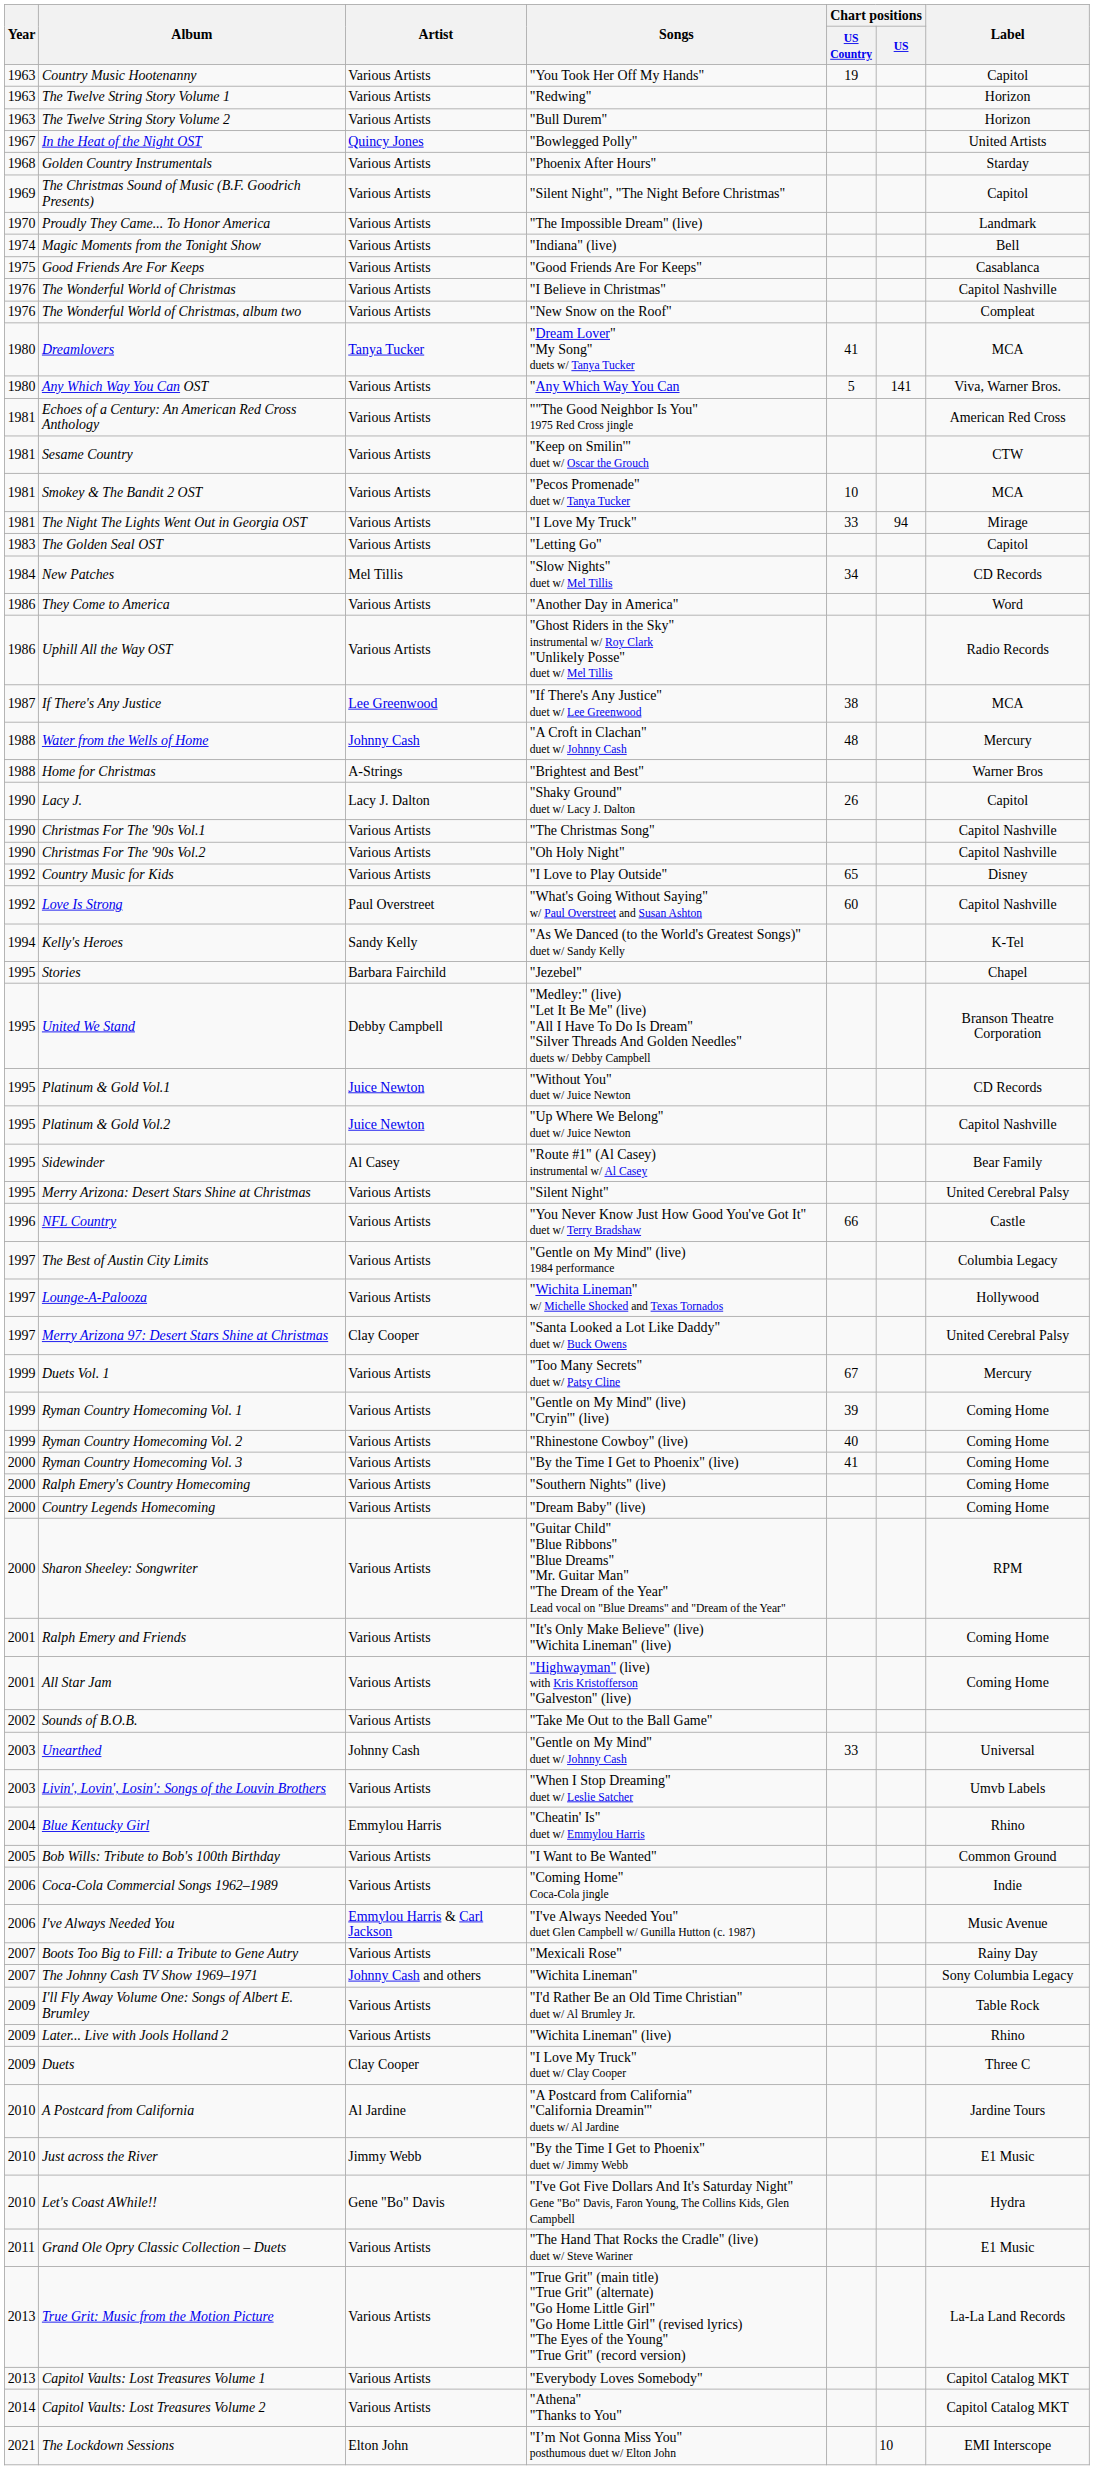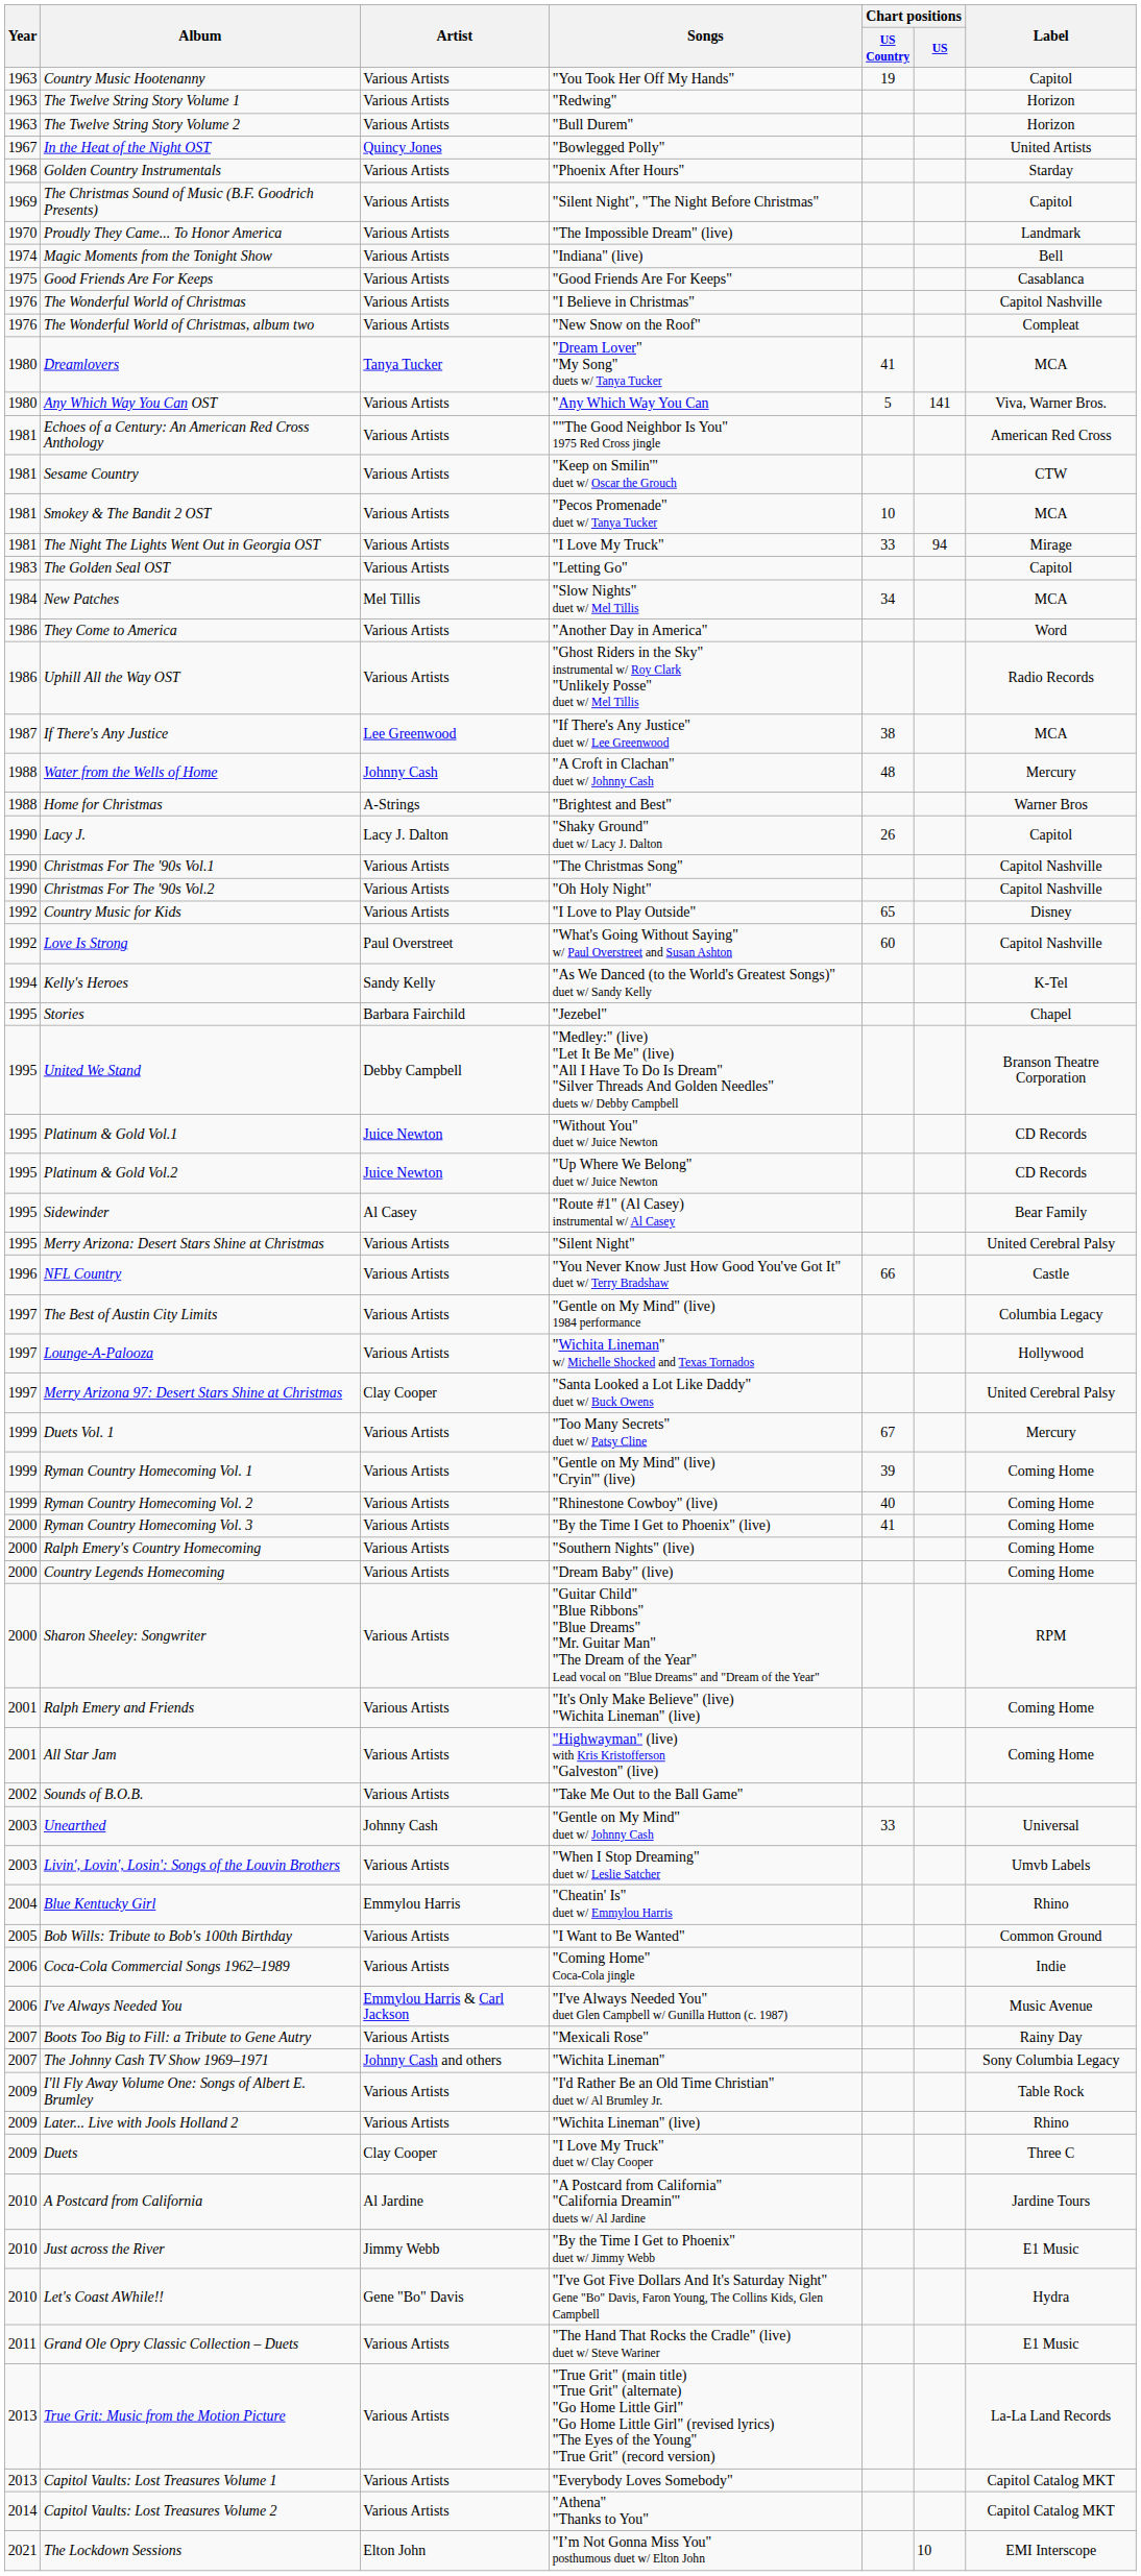New Patches | Label: CD Records -> MCA
Platinum & Gold Vol.2 | Label: Capitol Nashville -> CD Records
